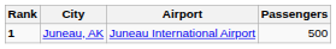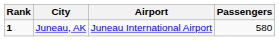Juneau, AK | Passengers: 500 -> 580
